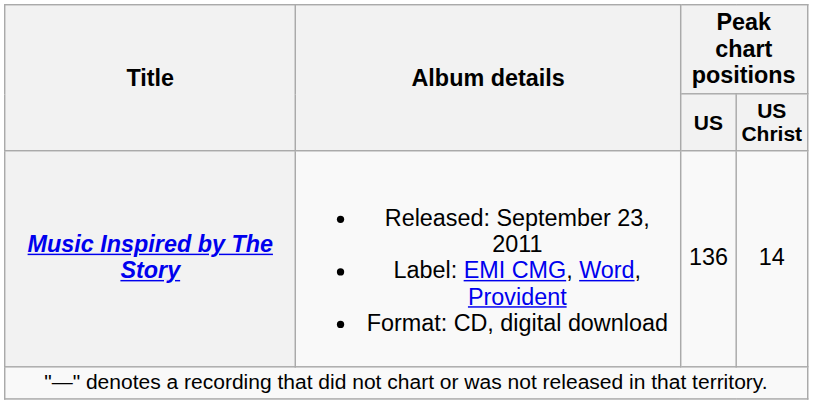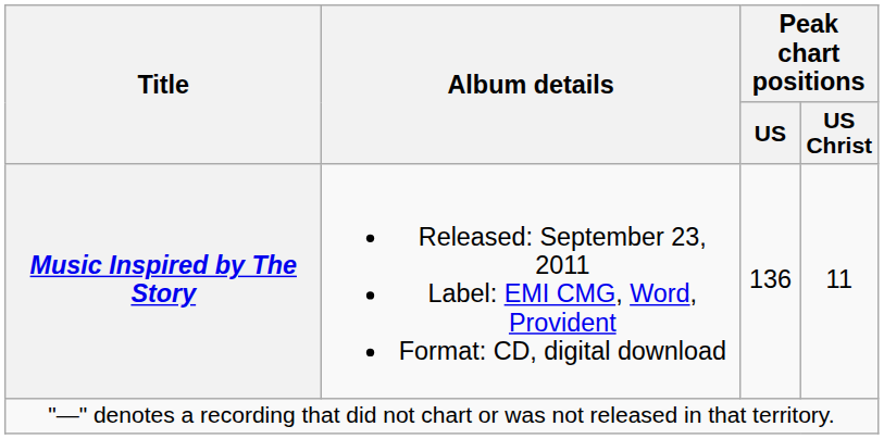Music Inspired by The Story | Peak chart positions / US Christ: 14 -> 11
